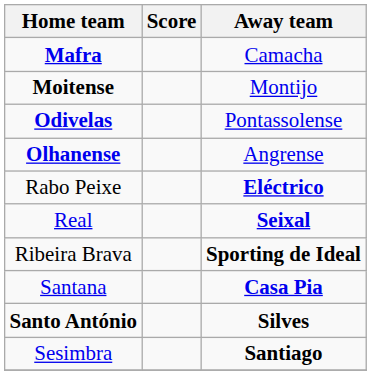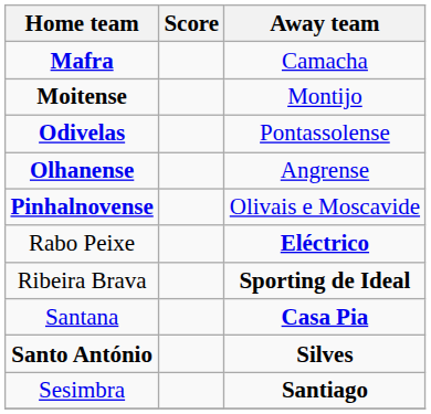+ row: Pinhalnovense | Olivais e Moscavide
- row: Real | Seixal
